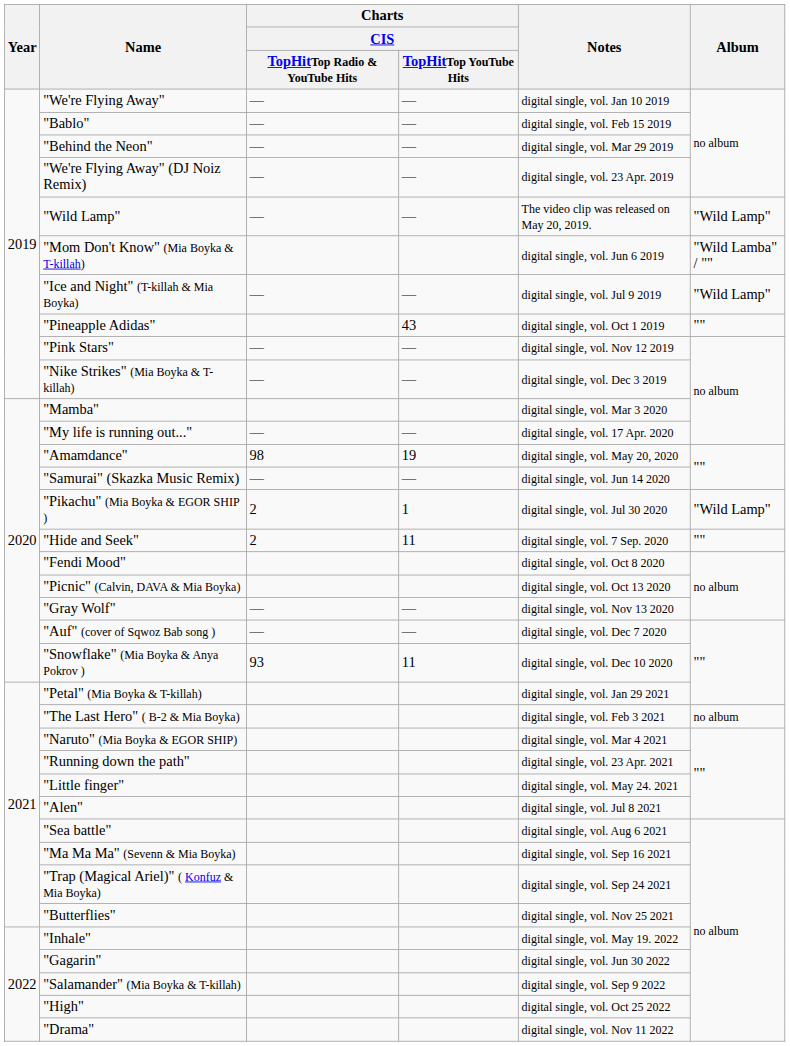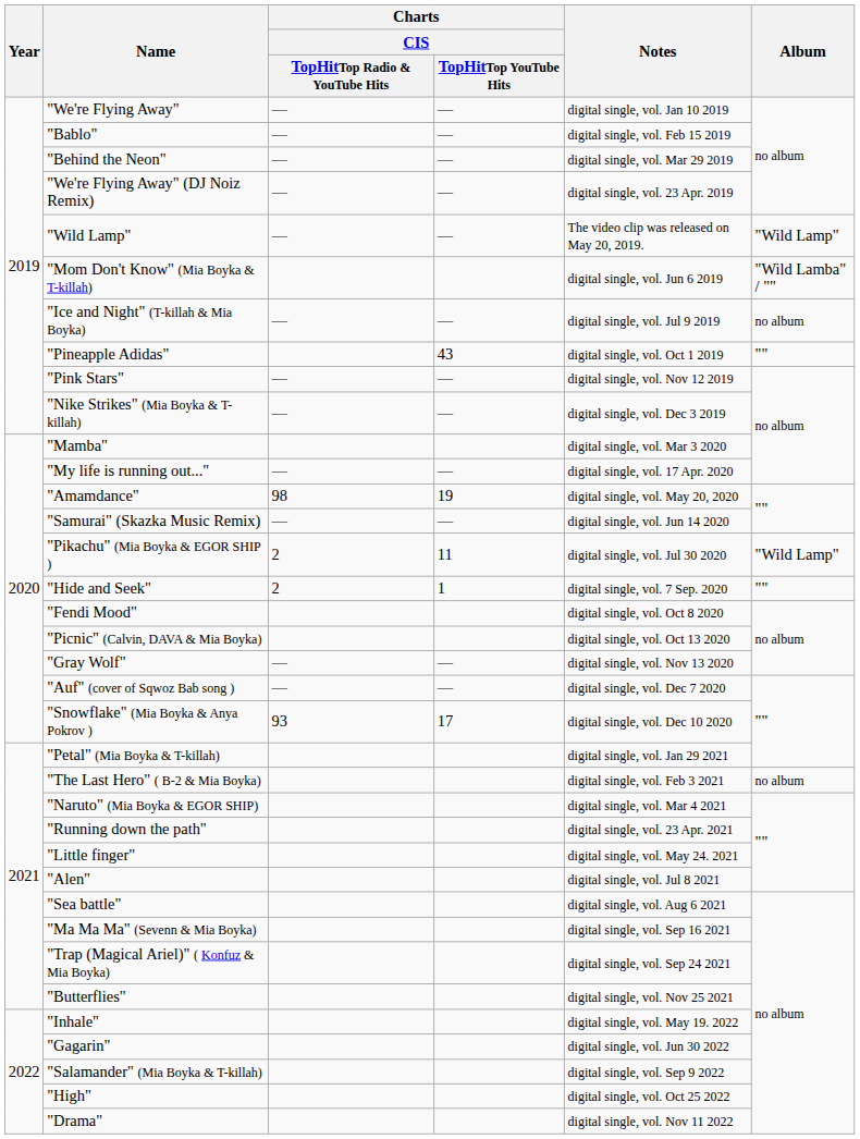"Ice and Night" (T-killah & Mia Boyka) | Album: "Wild Lamp" -> no album
"Pikachu" (Mia Boyka & EGOR SHIP ) | Charts / CIS / TopHitTop YouTube Hits: 1 -> 11
"Hide and Seek" | Charts / CIS / TopHitTop YouTube Hits: 11 -> 1
"Snowflake" (Mia Boyka & Anya Pokrov ) | Charts / CIS / TopHitTop YouTube Hits: 11 -> 17
